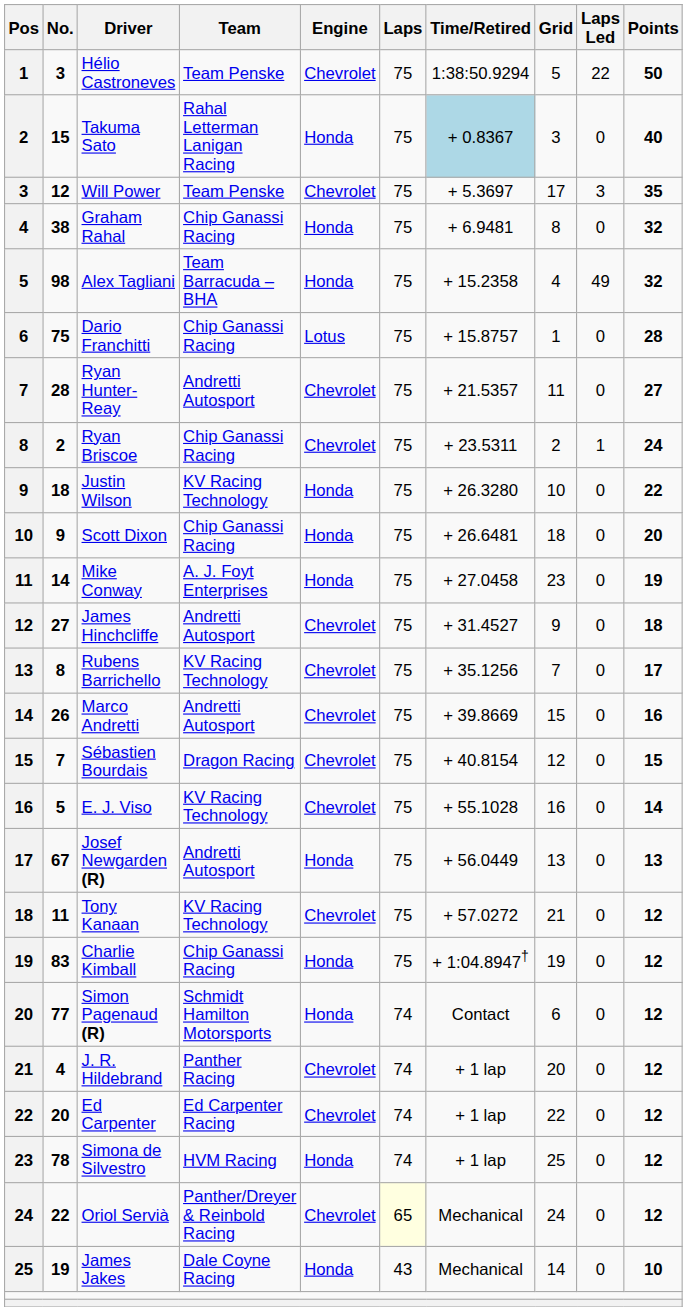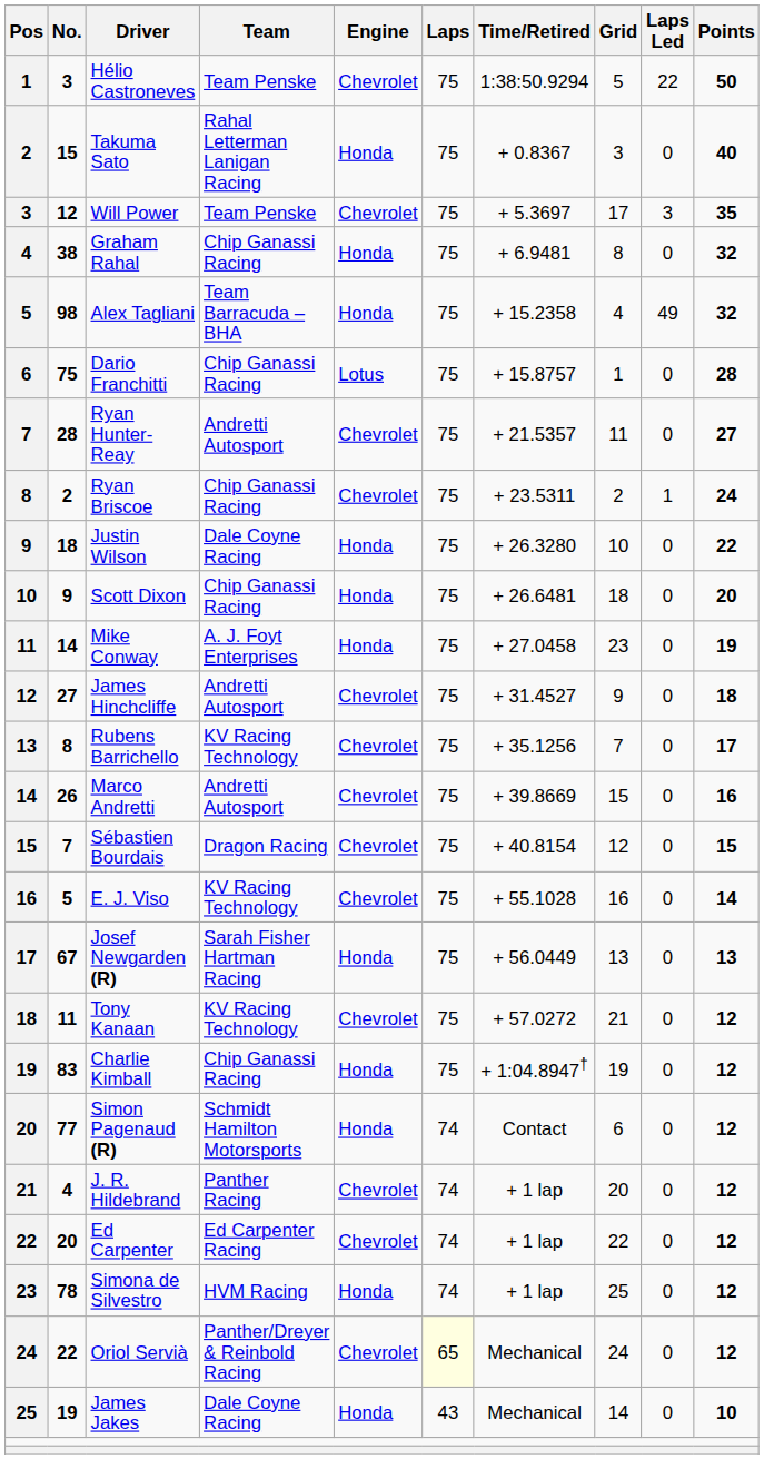Takuma Sato | Time/Retired: lightblue background -> no background
Justin Wilson | Team: KV Racing Technology -> Dale Coyne Racing
Josef Newgarden (R) | Team: Andretti Autosport -> Sarah Fisher Hartman Racing
